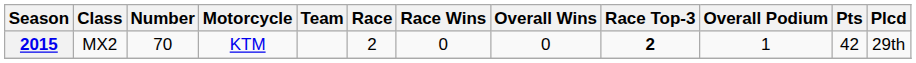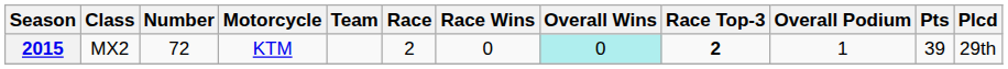2015 | Number: 70 -> 72
2015 | Overall Wins: no background -> paleturquoise background
2015 | Pts: 42 -> 39
